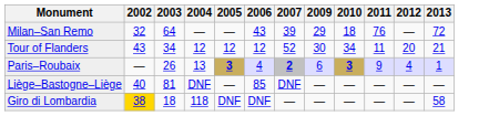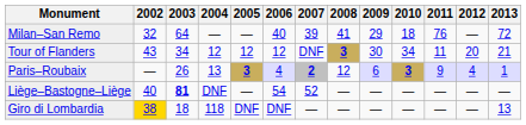+ column: 2008 | 41 | 3 | 12 | — | —
Milan–San Remo | 2006: 43 -> 40
Tour of Flanders | 2007: 52 -> DNF
Liège–Bastogne–Liège | 2003: normal -> bold
Liège–Bastogne–Liège | 2006: 85 -> 54
Liège–Bastogne–Liège | 2007: DNF -> 52
Giro di Lombardia | 2013: 58 -> 13
